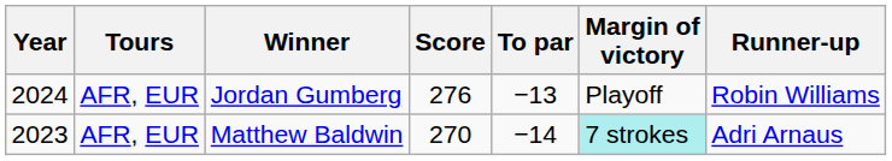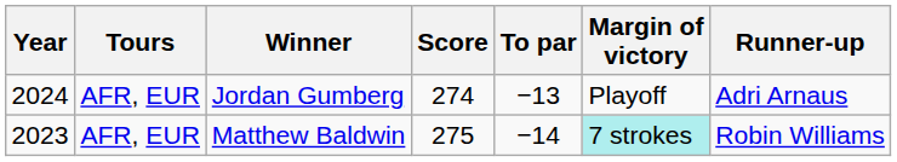Jordan Gumberg | Score: 276 -> 274
Jordan Gumberg | Runner-up: Robin Williams -> Adri Arnaus
Matthew Baldwin | Score: 270 -> 275
Matthew Baldwin | Runner-up: Adri Arnaus -> Robin Williams
